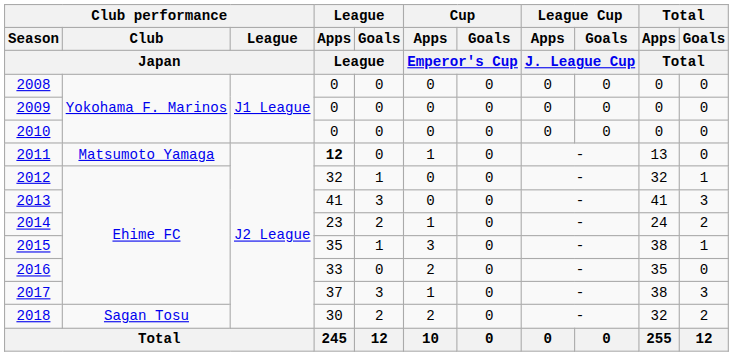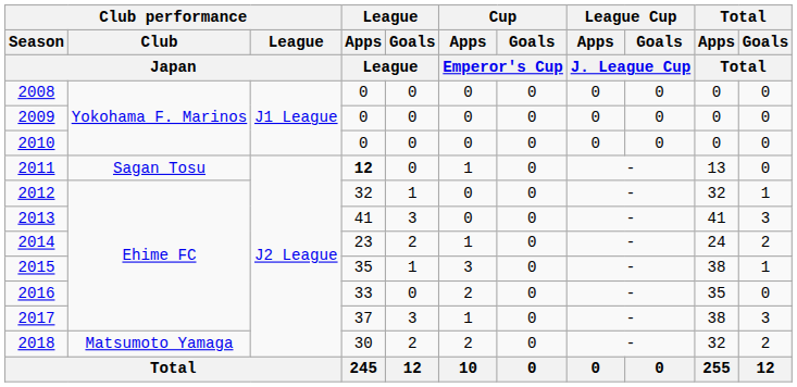2011 | Club performance / Club / Japan: Matsumoto Yamaga -> Sagan Tosu
2018 | Club performance / Club / Japan: Sagan Tosu -> Matsumoto Yamaga
